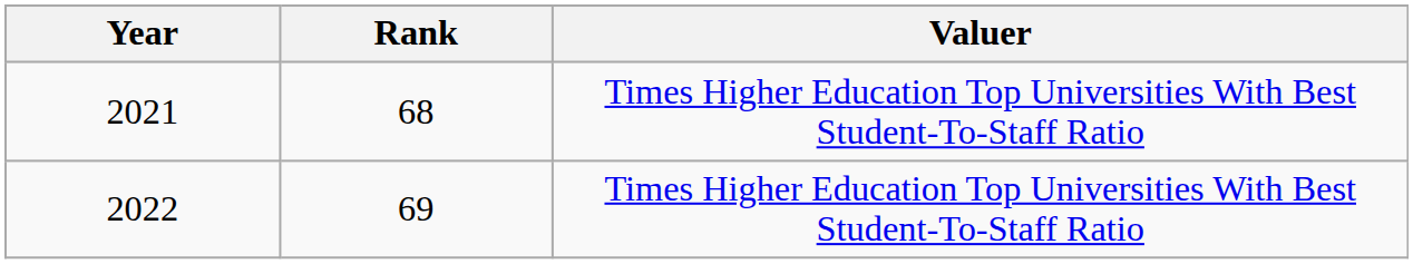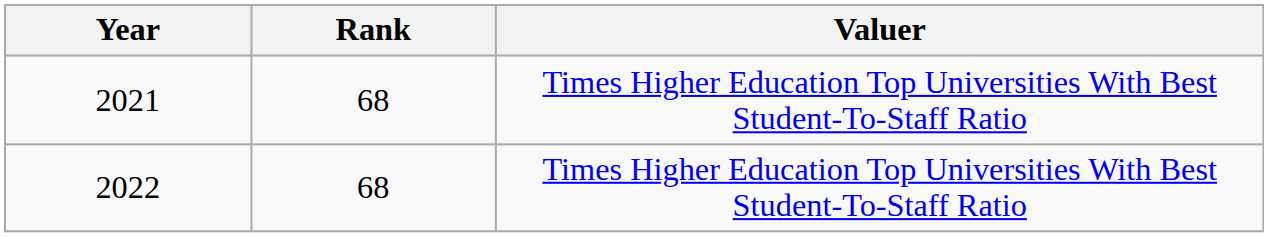2022 | Rank: 69 -> 68
